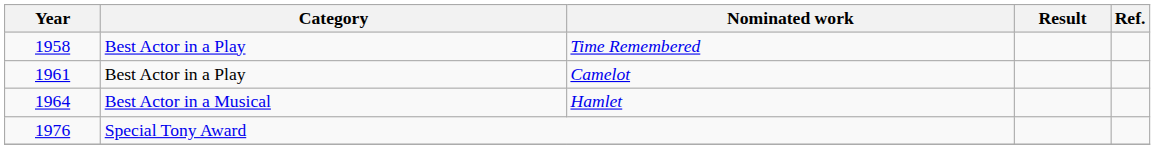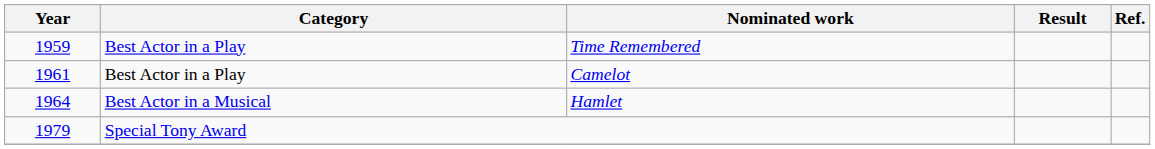Time Remembered | Year: 1958 -> 1959
Special Tony Award | Year: 1976 -> 1979
